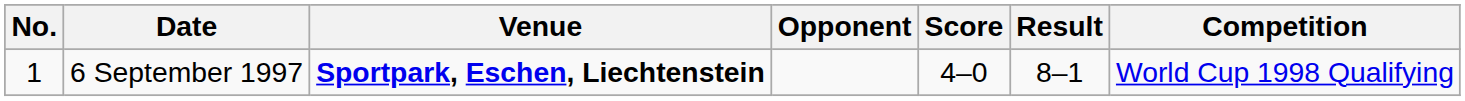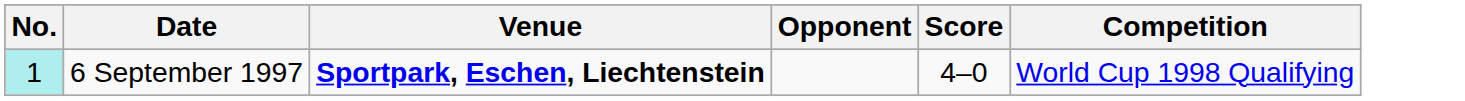- column: Result | 8–1
6 September 1997 | No.: no background -> paleturquoise background
